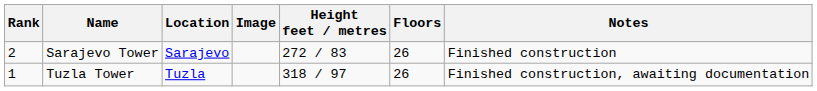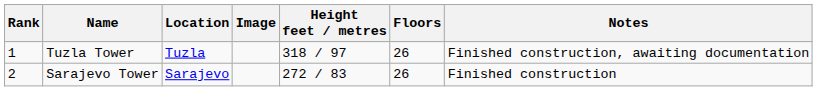rows swapped: Tuzla Tower <-> Sarajevo Tower
